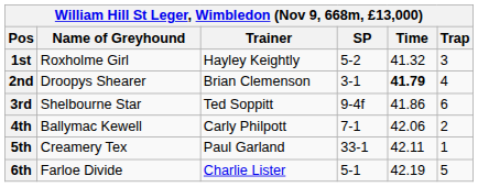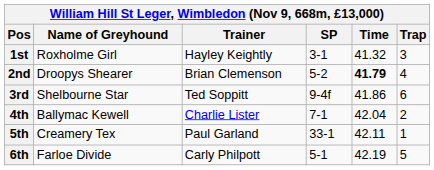1st | SP: 5-2 -> 3-1
2nd | SP: 3-1 -> 5-2
4th | Trainer: Carly Philpott -> Charlie Lister
4th | Time: 42.06 -> 42.04
6th | Trainer: Charlie Lister -> Carly Philpott
